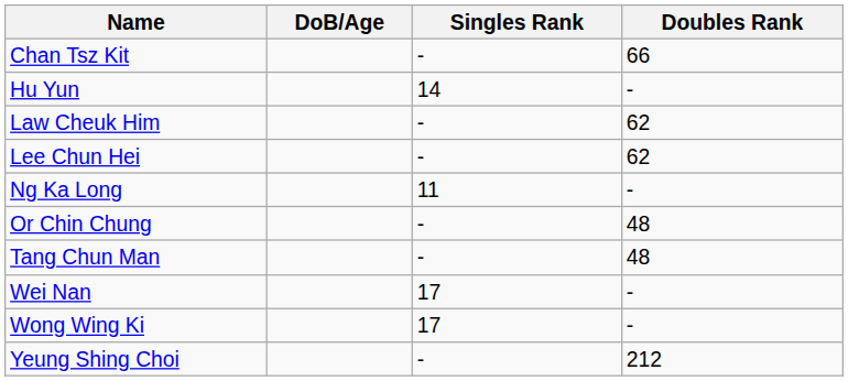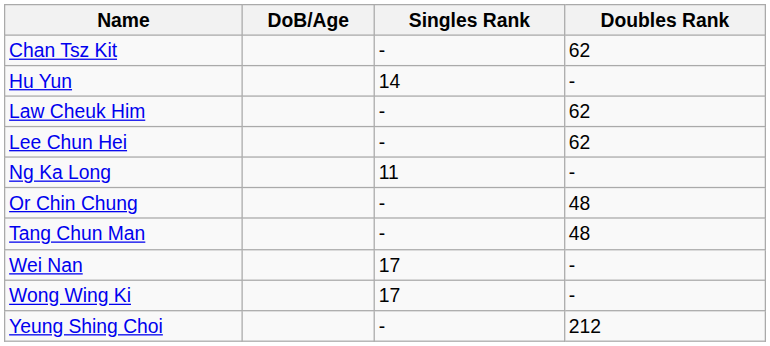Chan Tsz Kit | Doubles Rank: 66 -> 62
